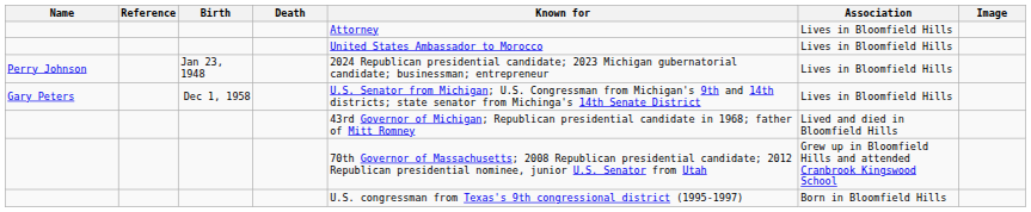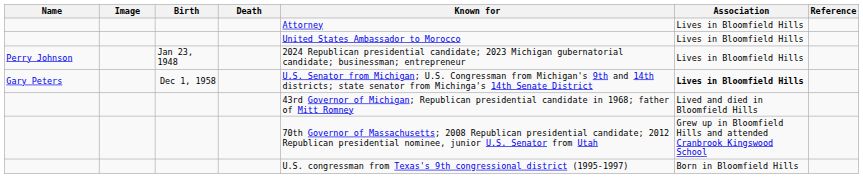columns swapped: Image <-> Reference
Gary Peters | Association: normal -> bold
